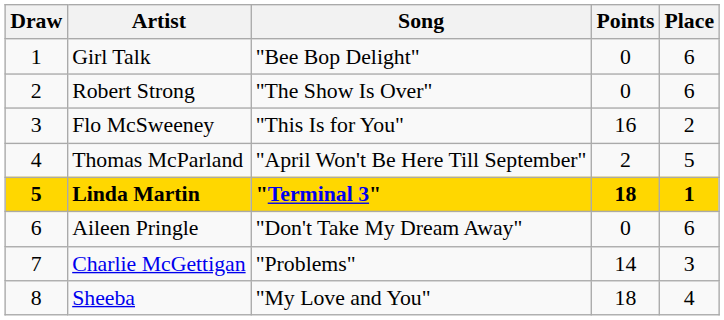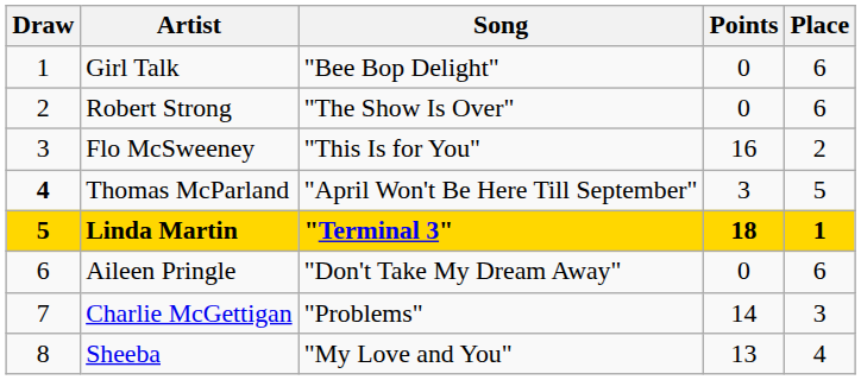Thomas McParland | Draw: normal -> bold
Thomas McParland | Points: 2 -> 3
Sheeba | Points: 18 -> 13
